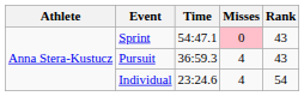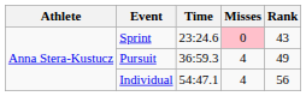Sprint | Time: 54:47.1 -> 23:24.6
Pursuit | Rank: 43 -> 49
Individual | Time: 23:24.6 -> 54:47.1
Individual | Rank: 54 -> 56
